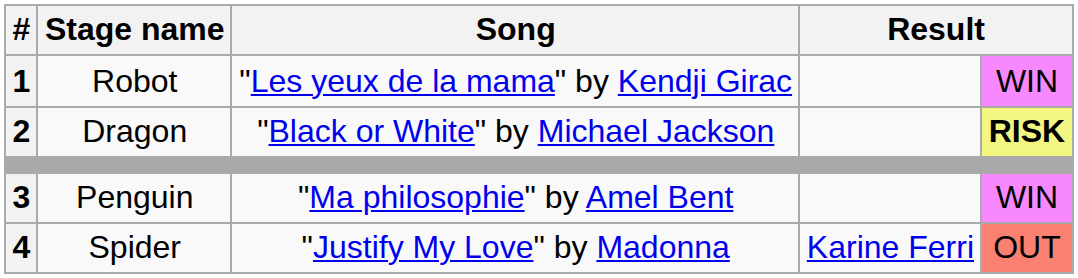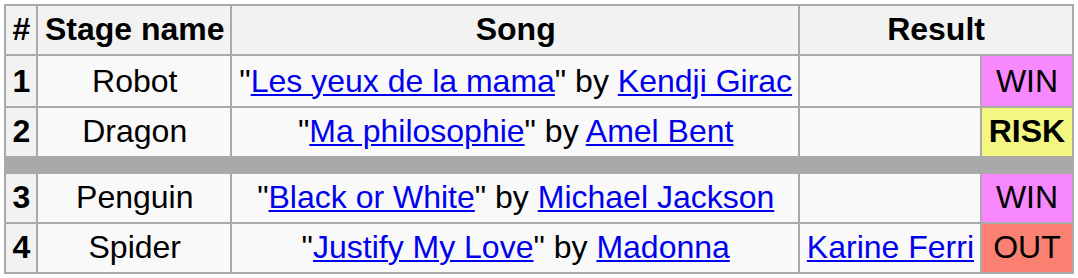Dragon | Song: "Black or White" by Michael Jackson -> "Ma philosophie" by Amel Bent
Penguin | Song: "Ma philosophie" by Amel Bent -> "Black or White" by Michael Jackson
